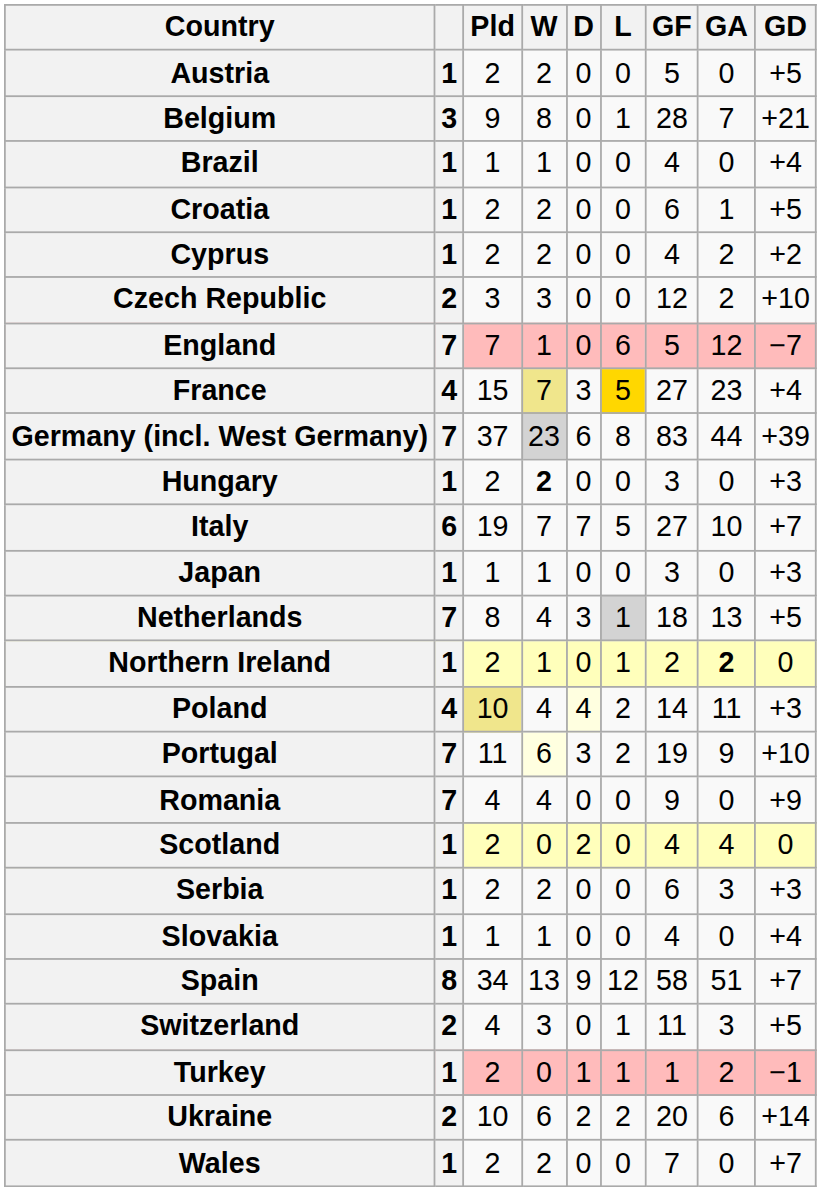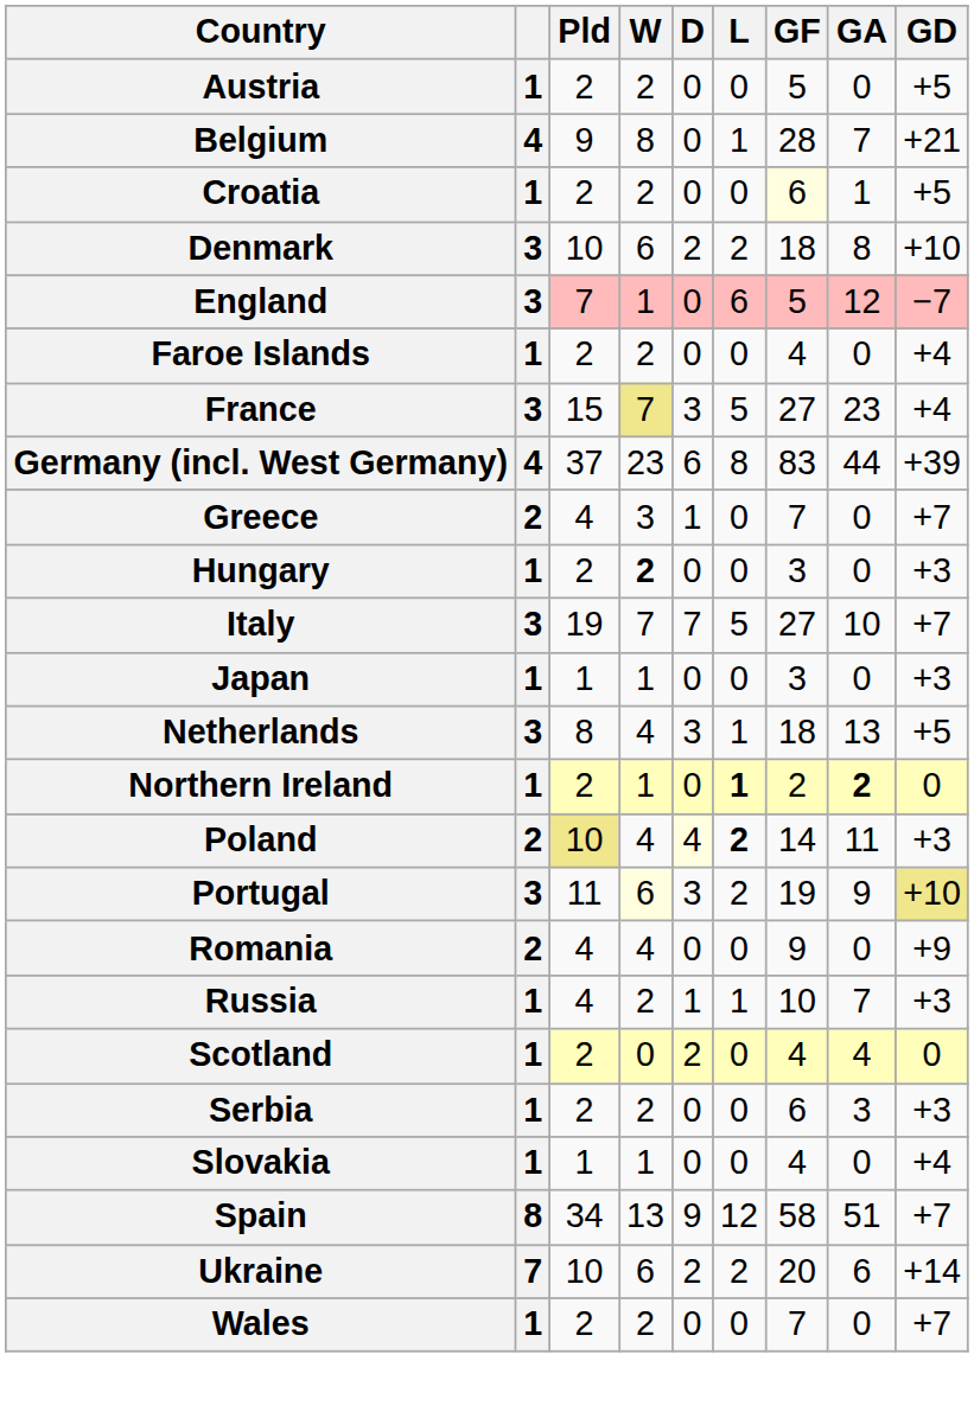Belgium | column 2: 3 -> 4
- row: Brazil | 1 | 1 | 1 | 0 | 0 | 4 | 0 | +4
Croatia | GF: no background -> lightyellow background
- row: Cyprus | 1 | 2 | 2 | 0 | 0 | 4 | 2 | +2
- row: Czech Republic | 2 | 3 | 3 | 0 | 0 | 12 | 2 | +10
+ row: Denmark | 3 | 10 | 6 | 2 | 2 | 18 | 8 | +10
England | column 2: 7 -> 3
+ row: Faroe Islands | 1 | 2 | 2 | 0 | 0 | 4 | 0 | +4
France | column 2: 4 -> 3
France | L: gold background -> no background
Germany (incl. West Germany) | column 2: 7 -> 4
Germany (incl. West Germany) | W: lightgrey background -> no background
+ row: Greece | 2 | 4 | 3 | 1 | 0 | 7 | 0 | +7
Italy | column 2: 6 -> 3
Netherlands | column 2: 7 -> 3
Netherlands | L: lightgrey background -> no background
Northern Ireland | L: normal -> bold
Poland | column 2: 4 -> 2
Poland | L: normal -> bold
Portugal | column 2: 7 -> 3
Portugal | GD: no background -> khaki background
Romania | column 2: 7 -> 2
+ row: Russia | 1 | 4 | 2 | 1 | 1 | 10 | 7 | +3
- row: Switzerland | 2 | 4 | 3 | 0 | 1 | 11 | 3 | +5
- row: Turkey | 1 | 2 | 0 | 1 | 1 | 1 | 2 | −1
Ukraine | column 2: 2 -> 7
